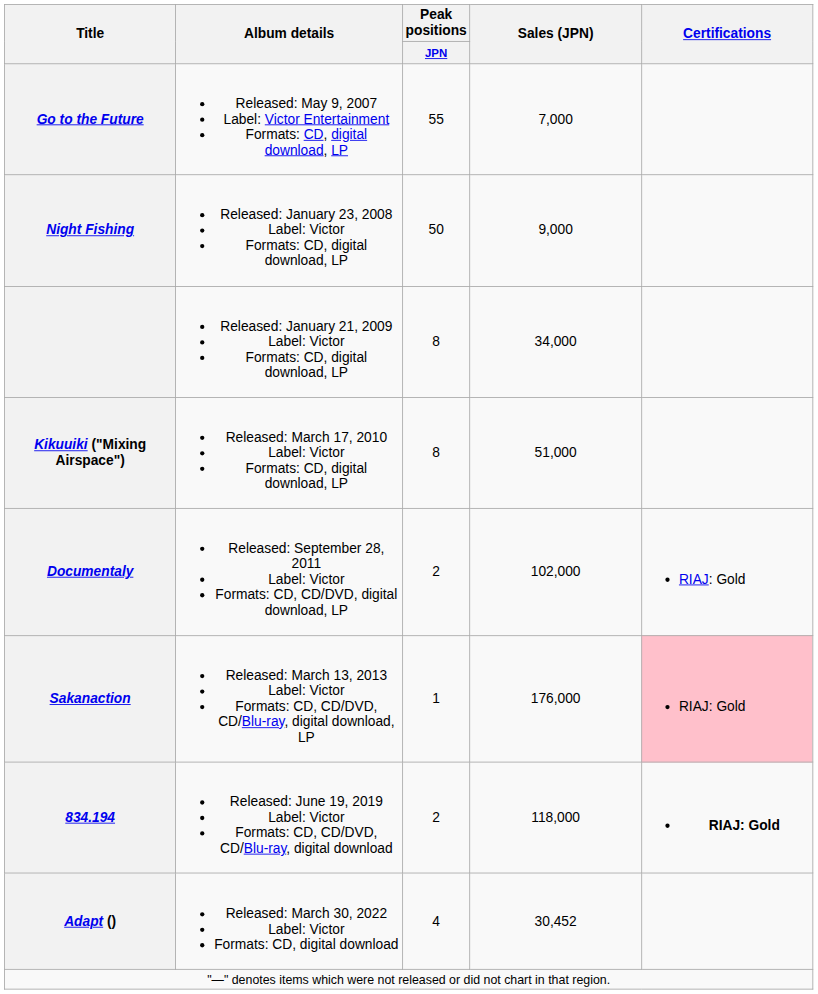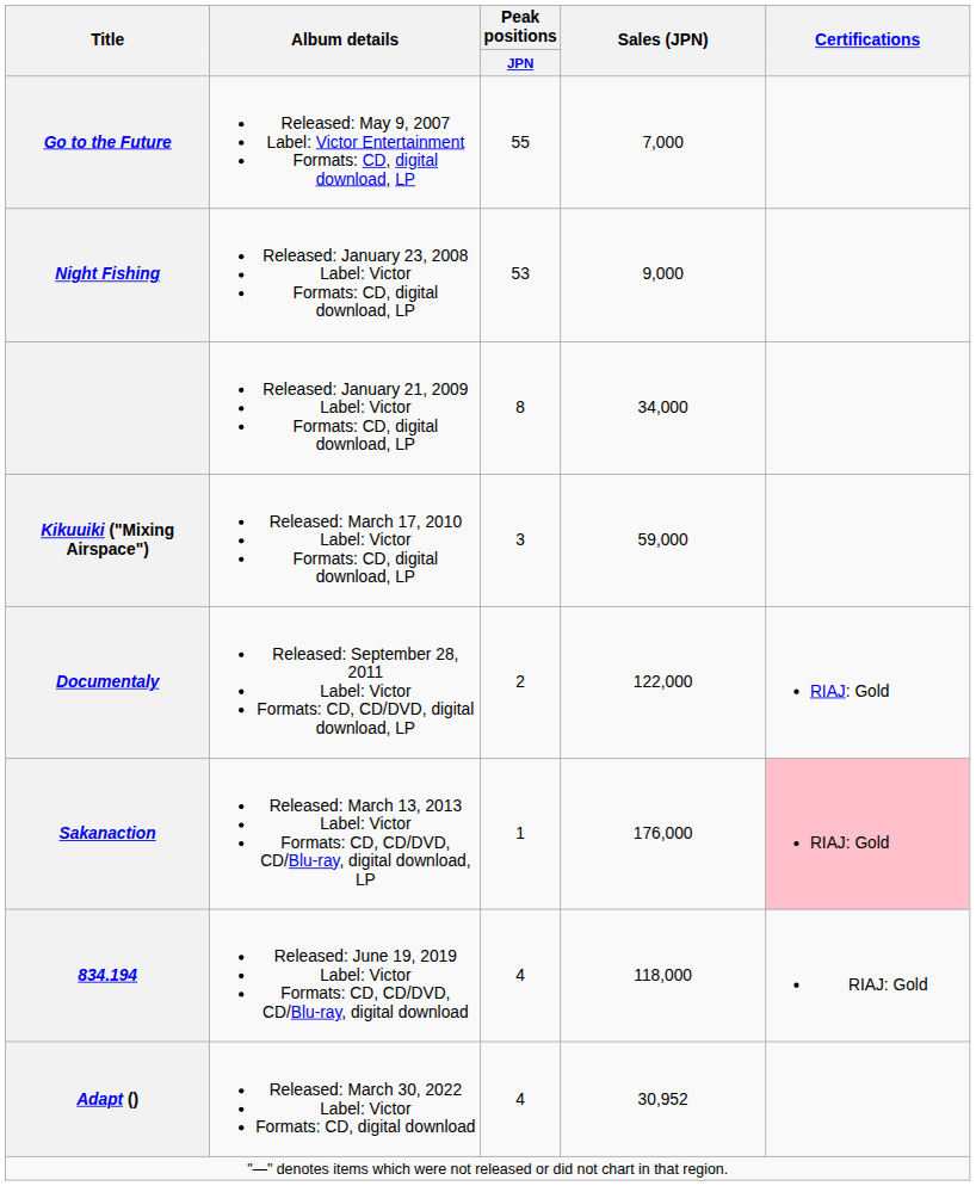Night Fishing | Peak positions / JPN: 50 -> 53
Kikuuiki ("Mixing Airspace") | Peak positions / JPN: 8 -> 3
Kikuuiki ("Mixing Airspace") | Sales (JPN): 51,000 -> 59,000
Documentaly | Sales (JPN): 102,000 -> 122,000
834.194 | Peak positions / JPN: 2 -> 4
834.194 | Certifications: bold -> normal
Adapt () | Sales (JPN): 30,452 -> 30,952
